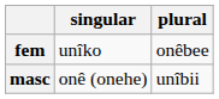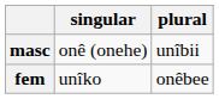rows swapped: masc <-> fem
